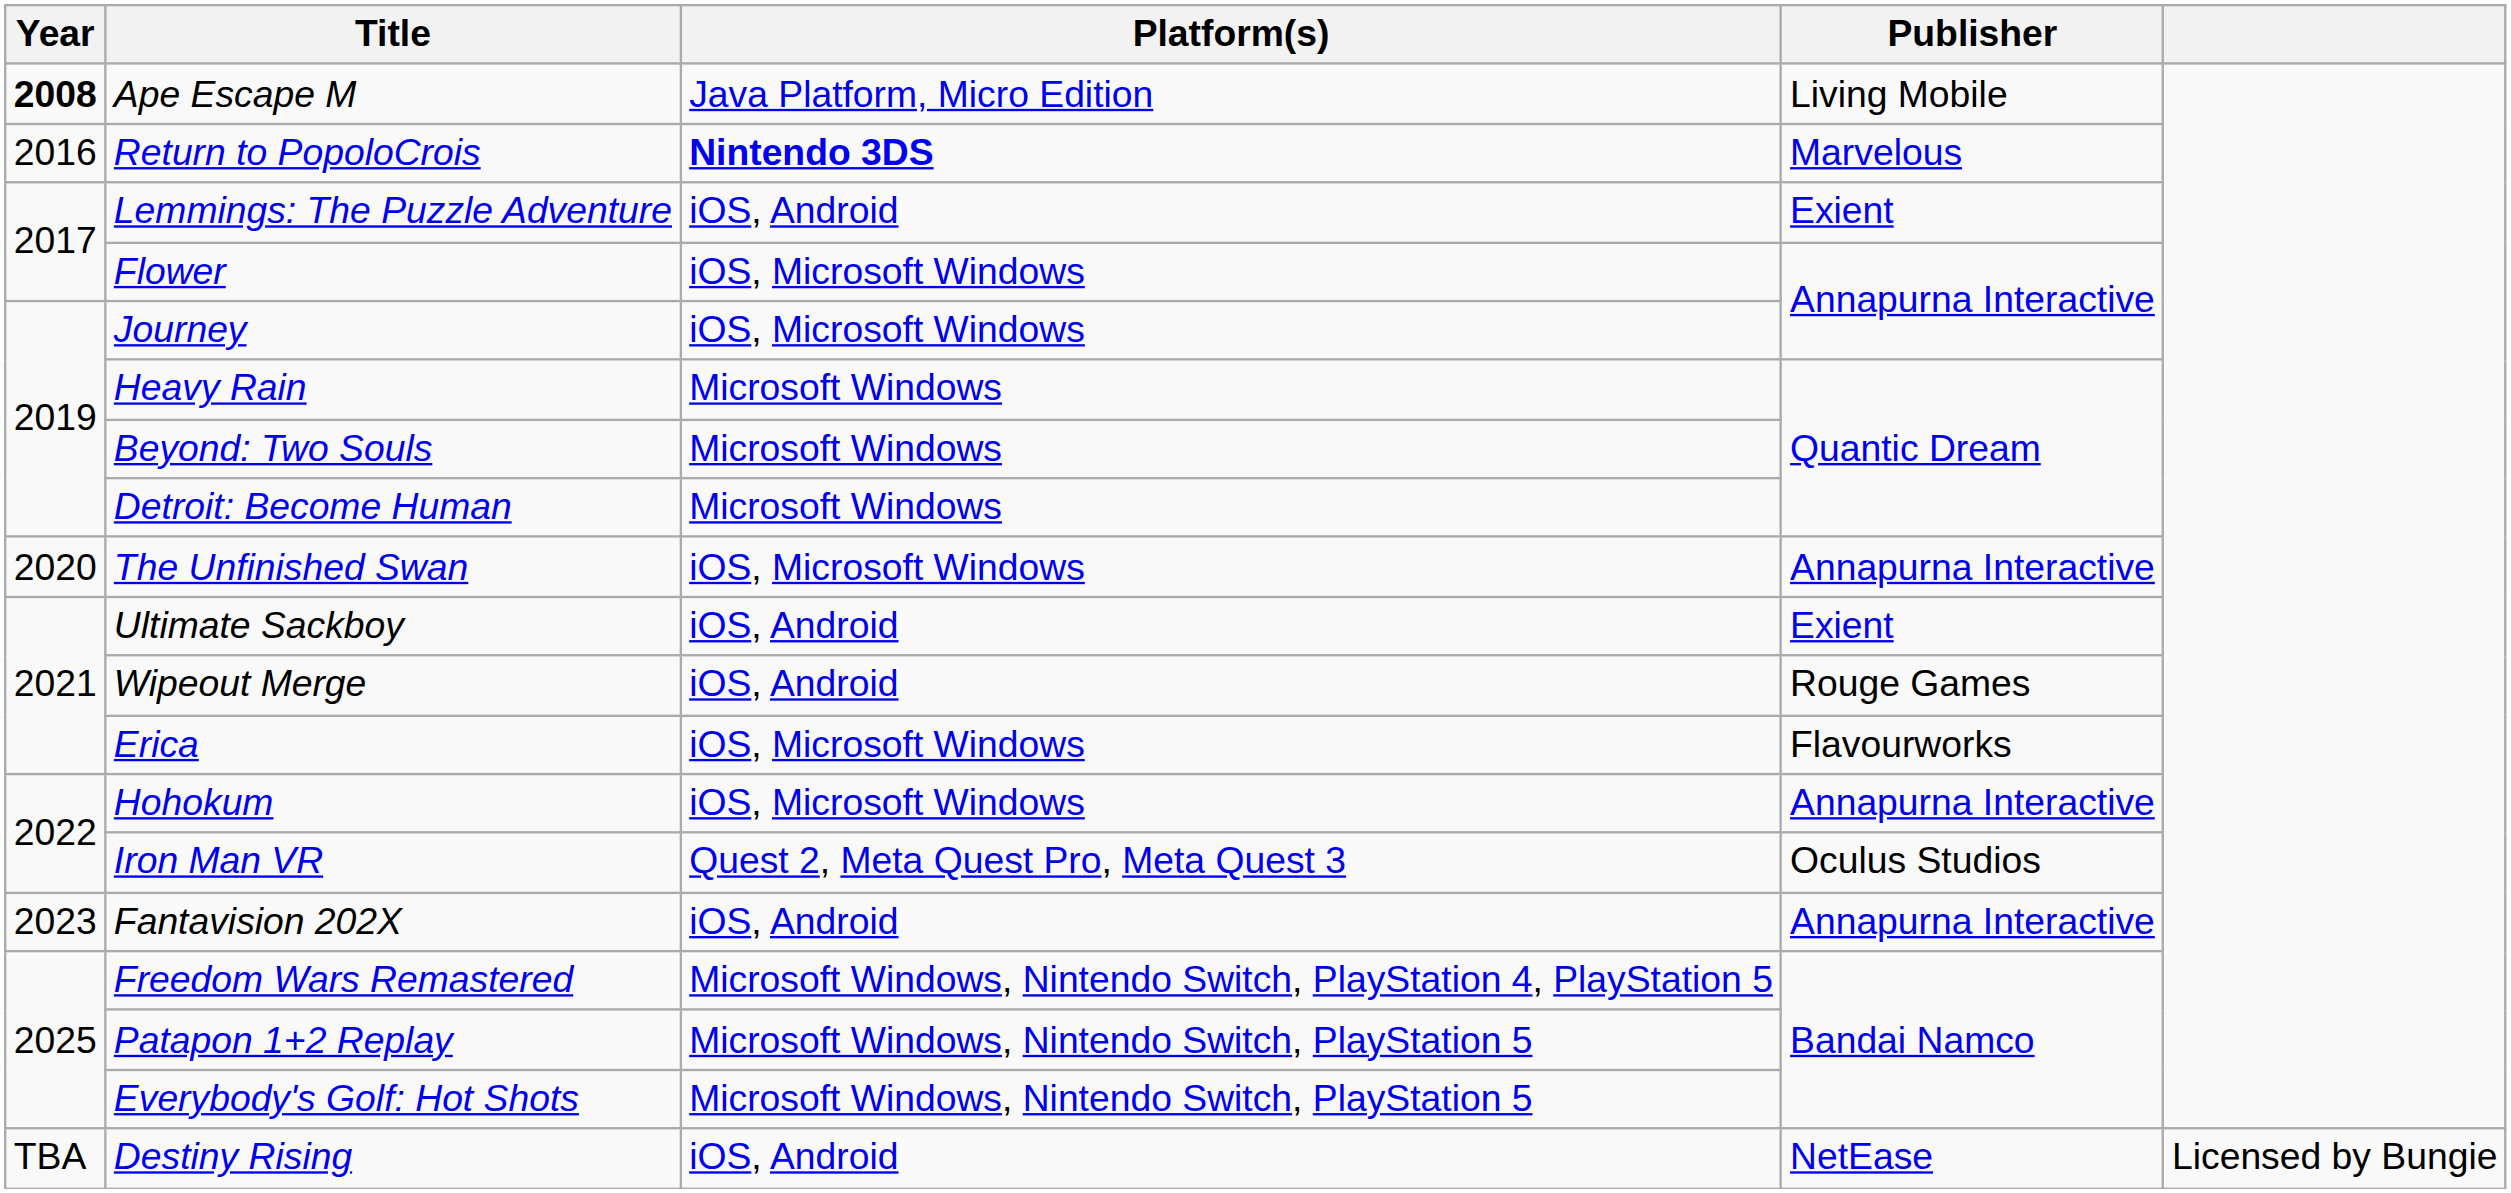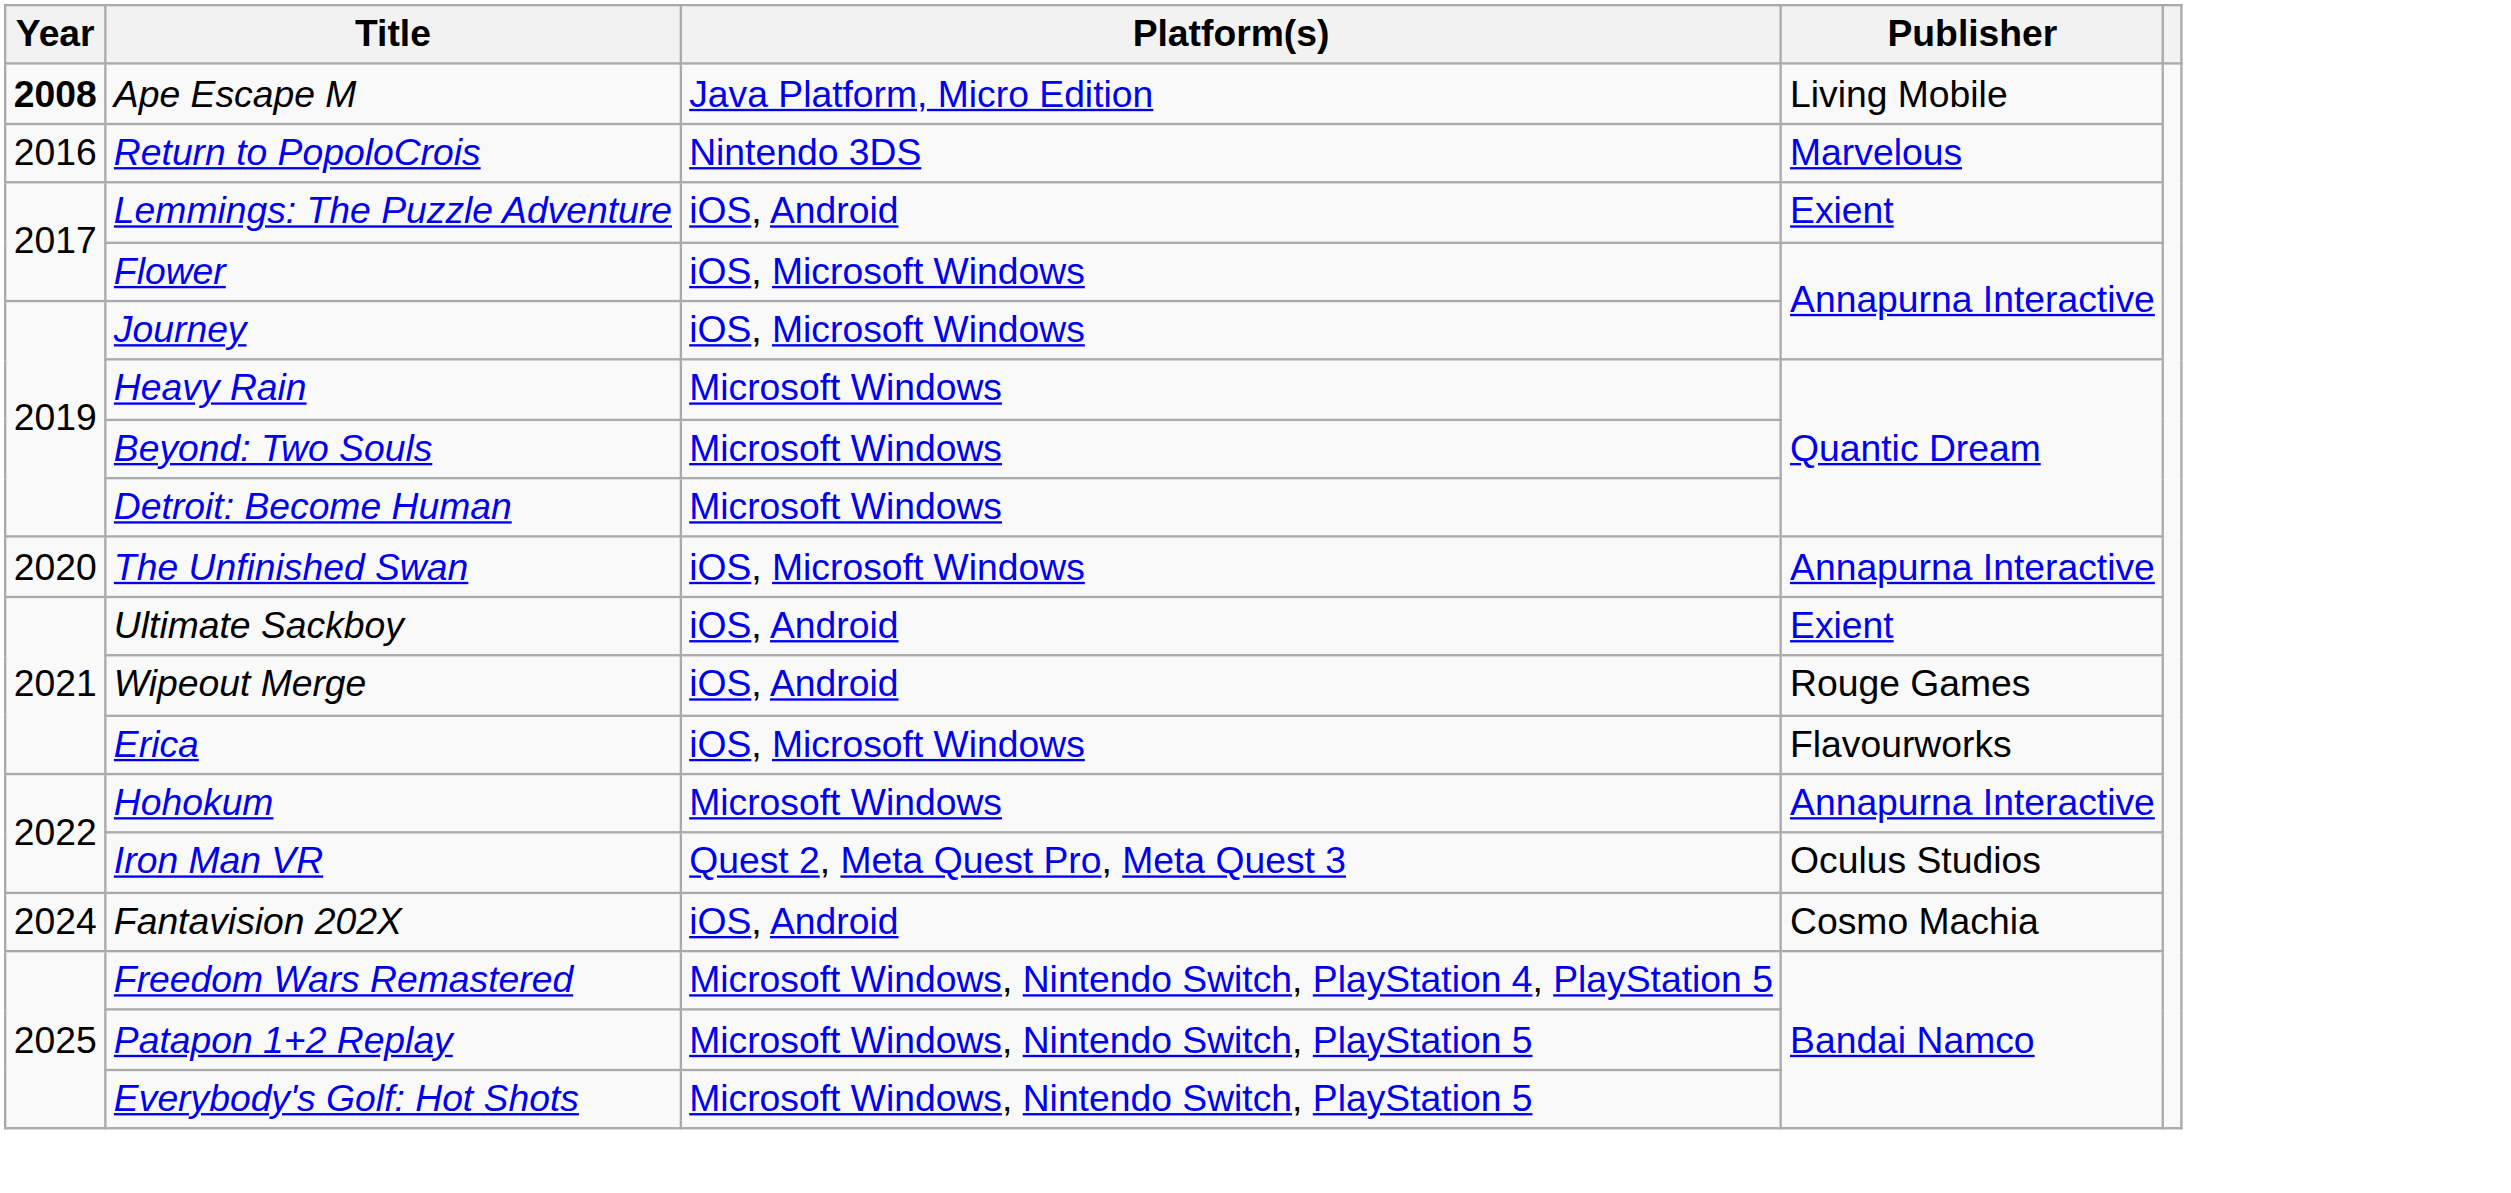Return to PopoloCrois | Platform(s): bold -> normal
Hohokum | Platform(s): iOS, Microsoft Windows -> Microsoft Windows
Fantavision 202X | Year: 2023 -> 2024
Fantavision 202X | Publisher: Annapurna Interactive -> Cosmo Machia
- row: TBA | Destiny Rising | iOS, Android | NetEase | Licensed by Bungie
